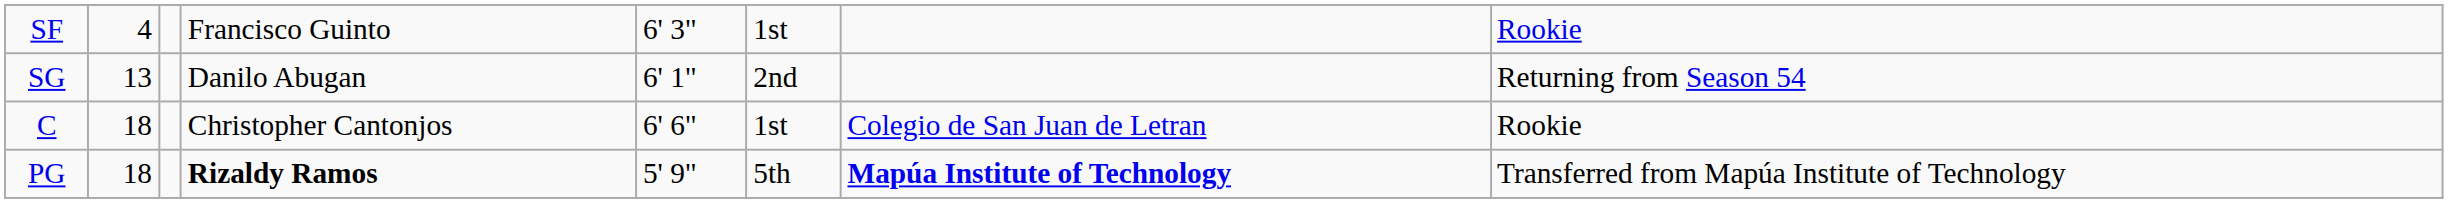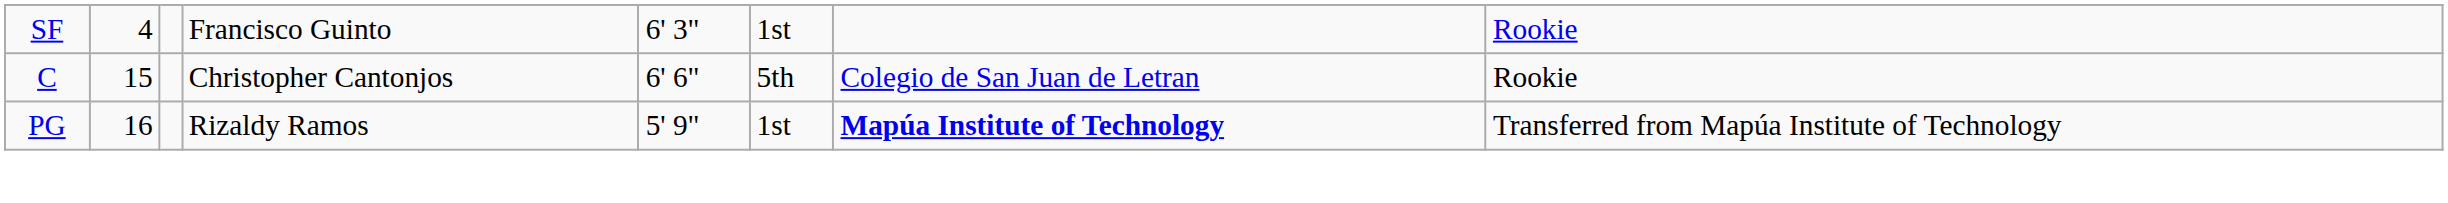- row: SG | 13 | Danilo Abugan | 6' 1" | 2nd | Returning from Season 54
C | column 2: 18 -> 15
C | column 6: 1st -> 5th
PG | column 2: 18 -> 16
PG | column 4: bold -> normal
PG | column 6: 5th -> 1st
